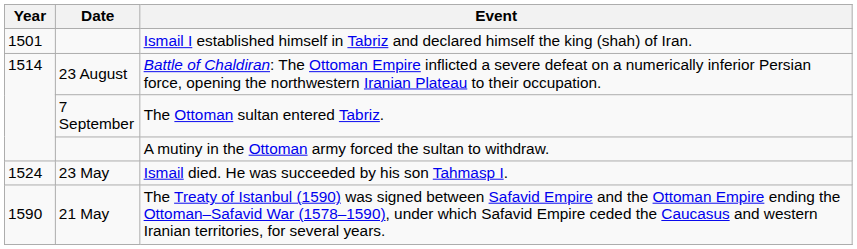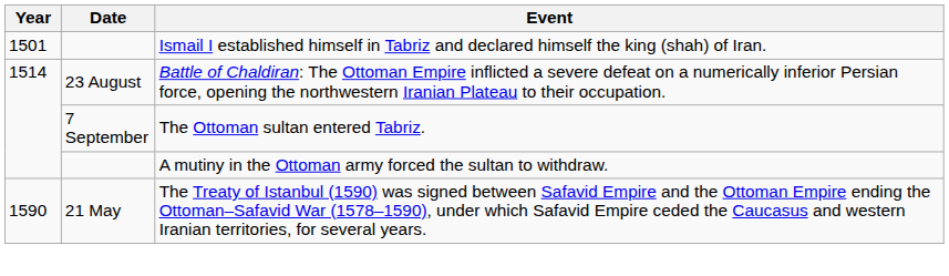- row: 1524 | 23 May | Ismail died. He was succeeded by his son Tahmasp I.
